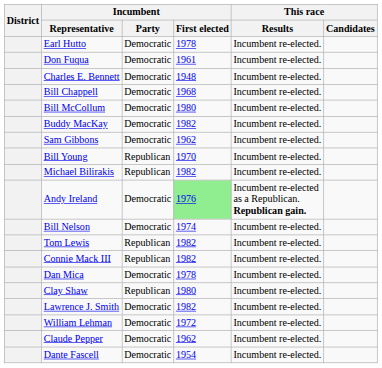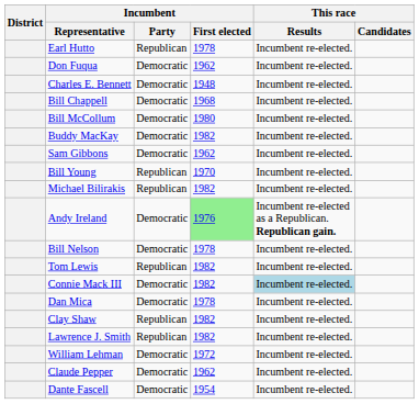Earl Hutto | Incumbent / Party: Democratic -> Republican
Don Fuqua | Incumbent / First elected: 1961 -> 1962
Bill Nelson | Incumbent / First elected: 1974 -> 1978
Connie Mack III | Incumbent / Party: Republican -> Democratic
Connie Mack III | This race / Results: no background -> lightblue background
Clay Shaw | Incumbent / First elected: 1980 -> 1982
Lawrence J. Smith | Incumbent / Party: Democratic -> Republican
